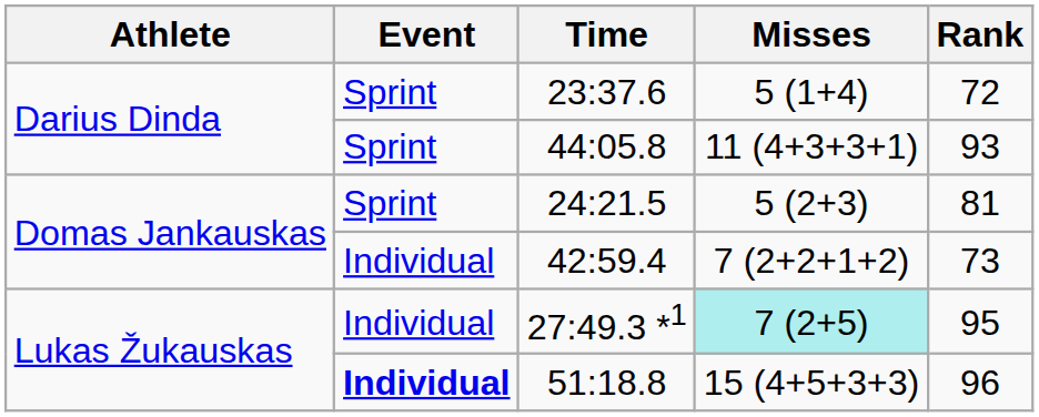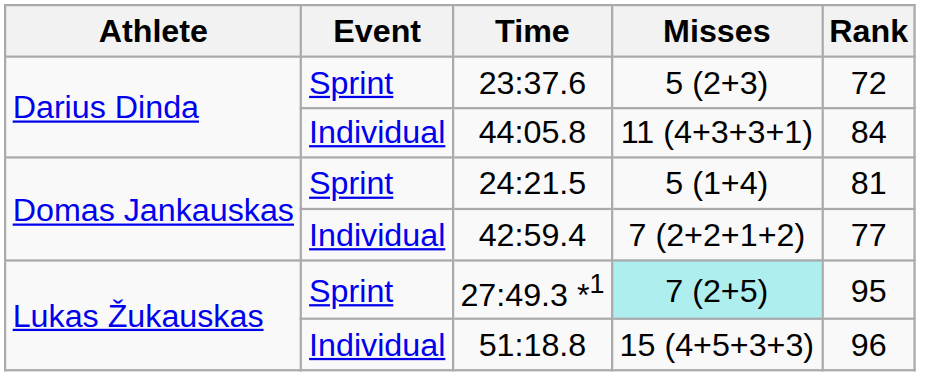23:37.6 | Misses: 5 (1+4) -> 5 (2+3)
44:05.8 | Event: Sprint -> Individual
44:05.8 | Rank: 93 -> 84
24:21.5 | Misses: 5 (2+3) -> 5 (1+4)
42:59.4 | Rank: 73 -> 77
27:49.3 *1 | Event: Individual -> Sprint
51:18.8 | Event: bold -> normal
